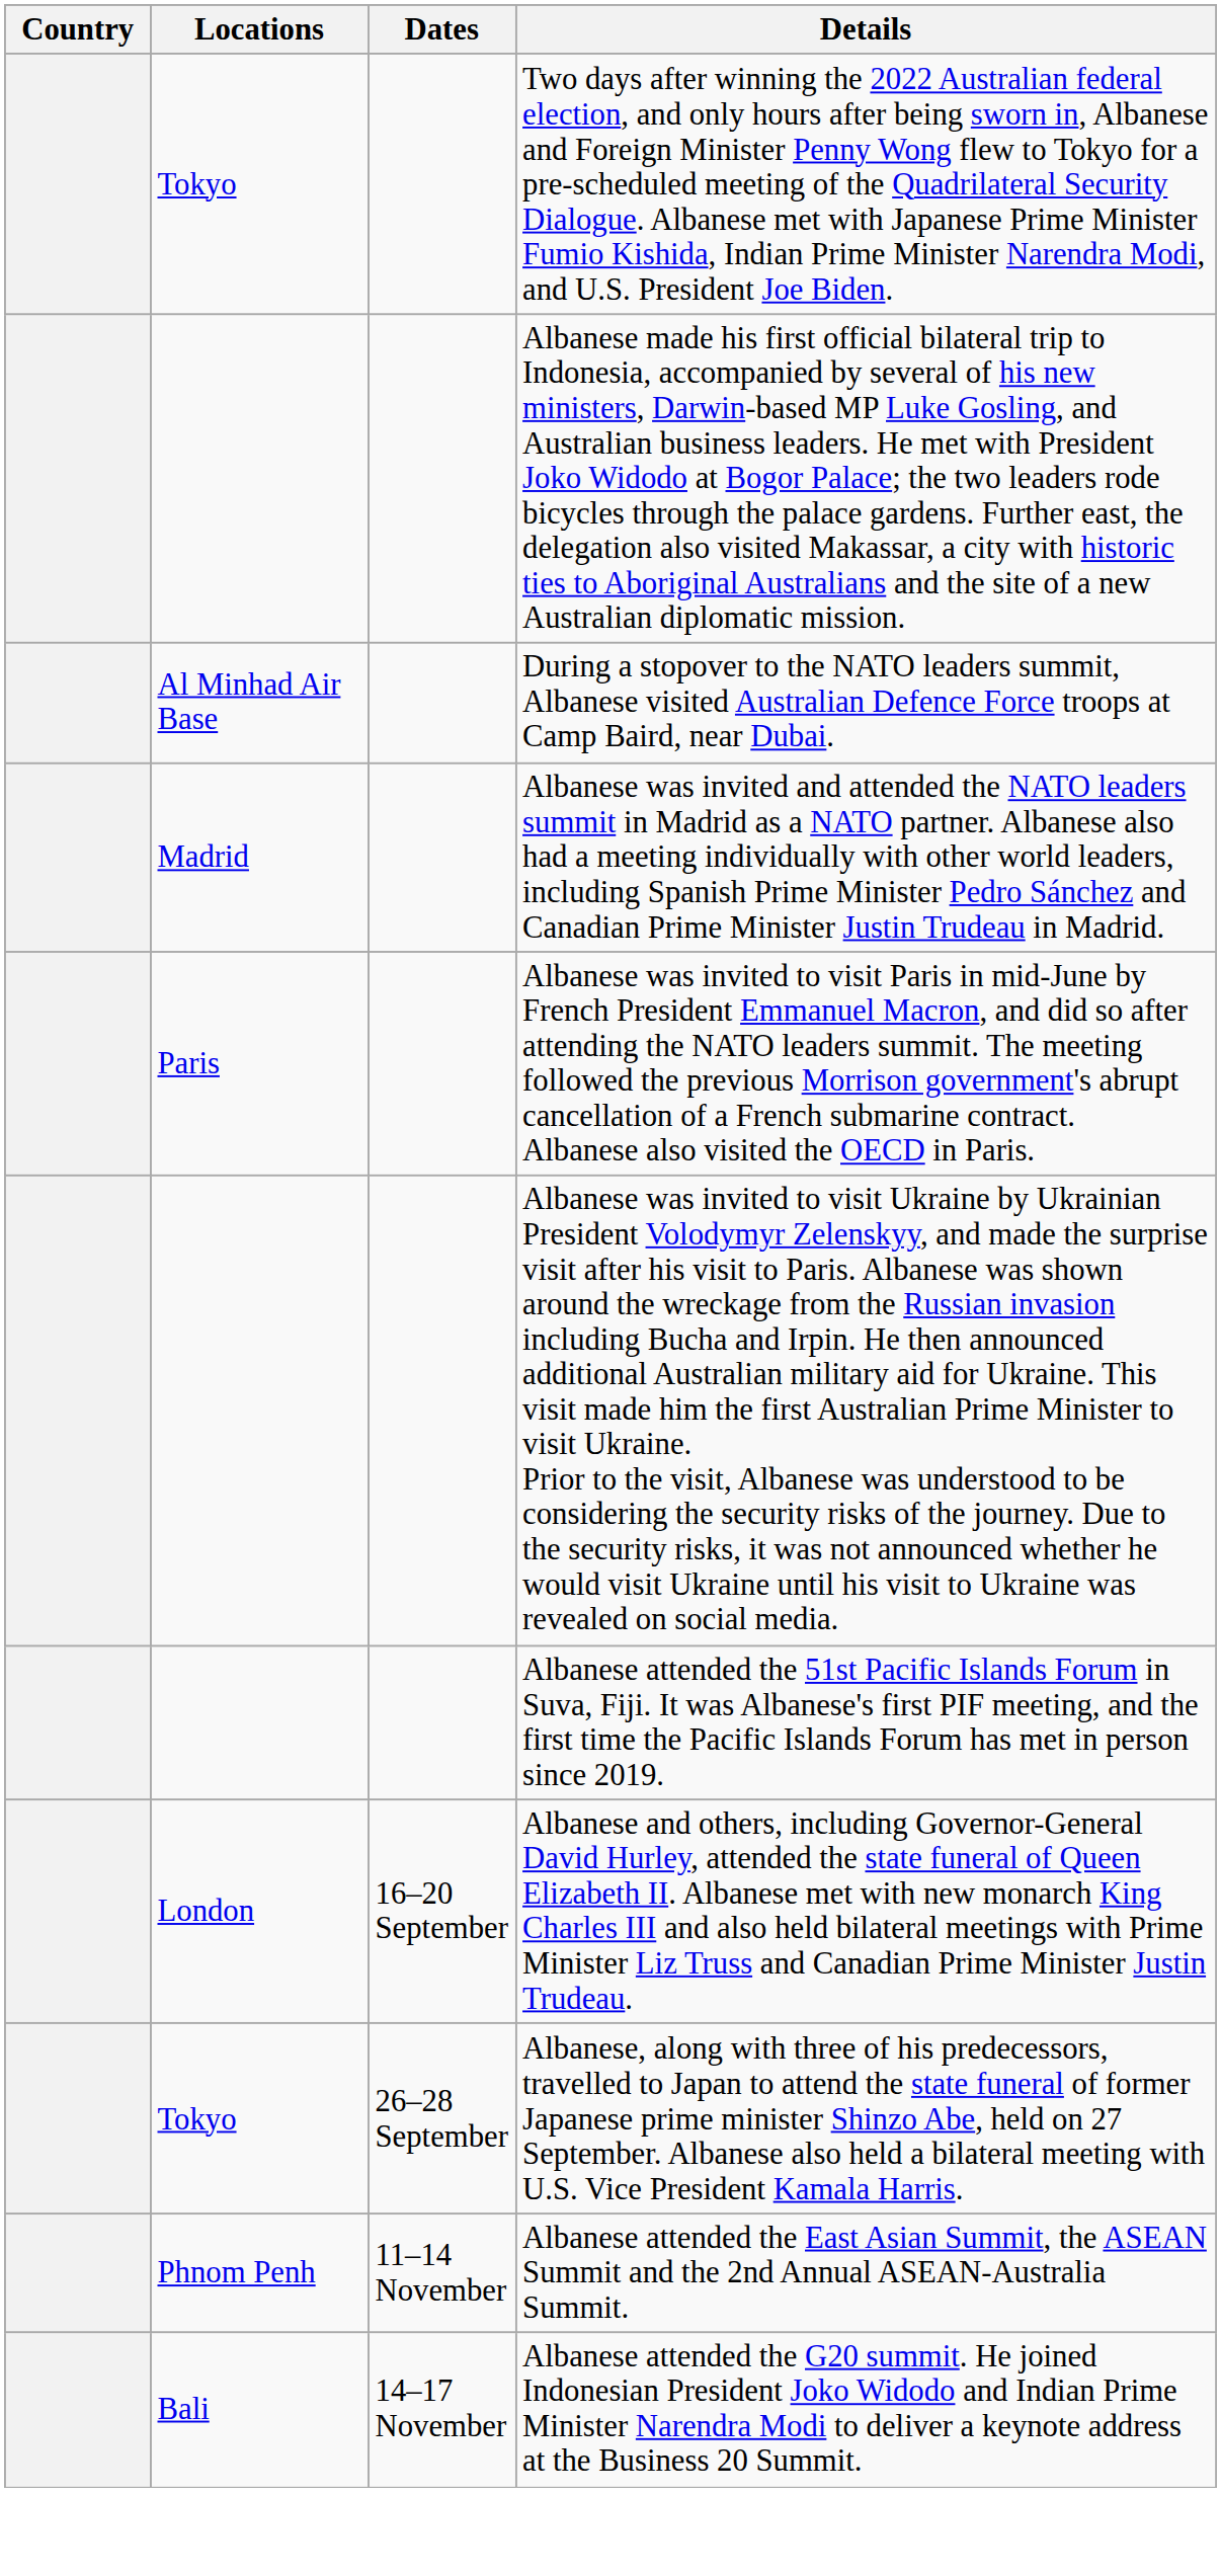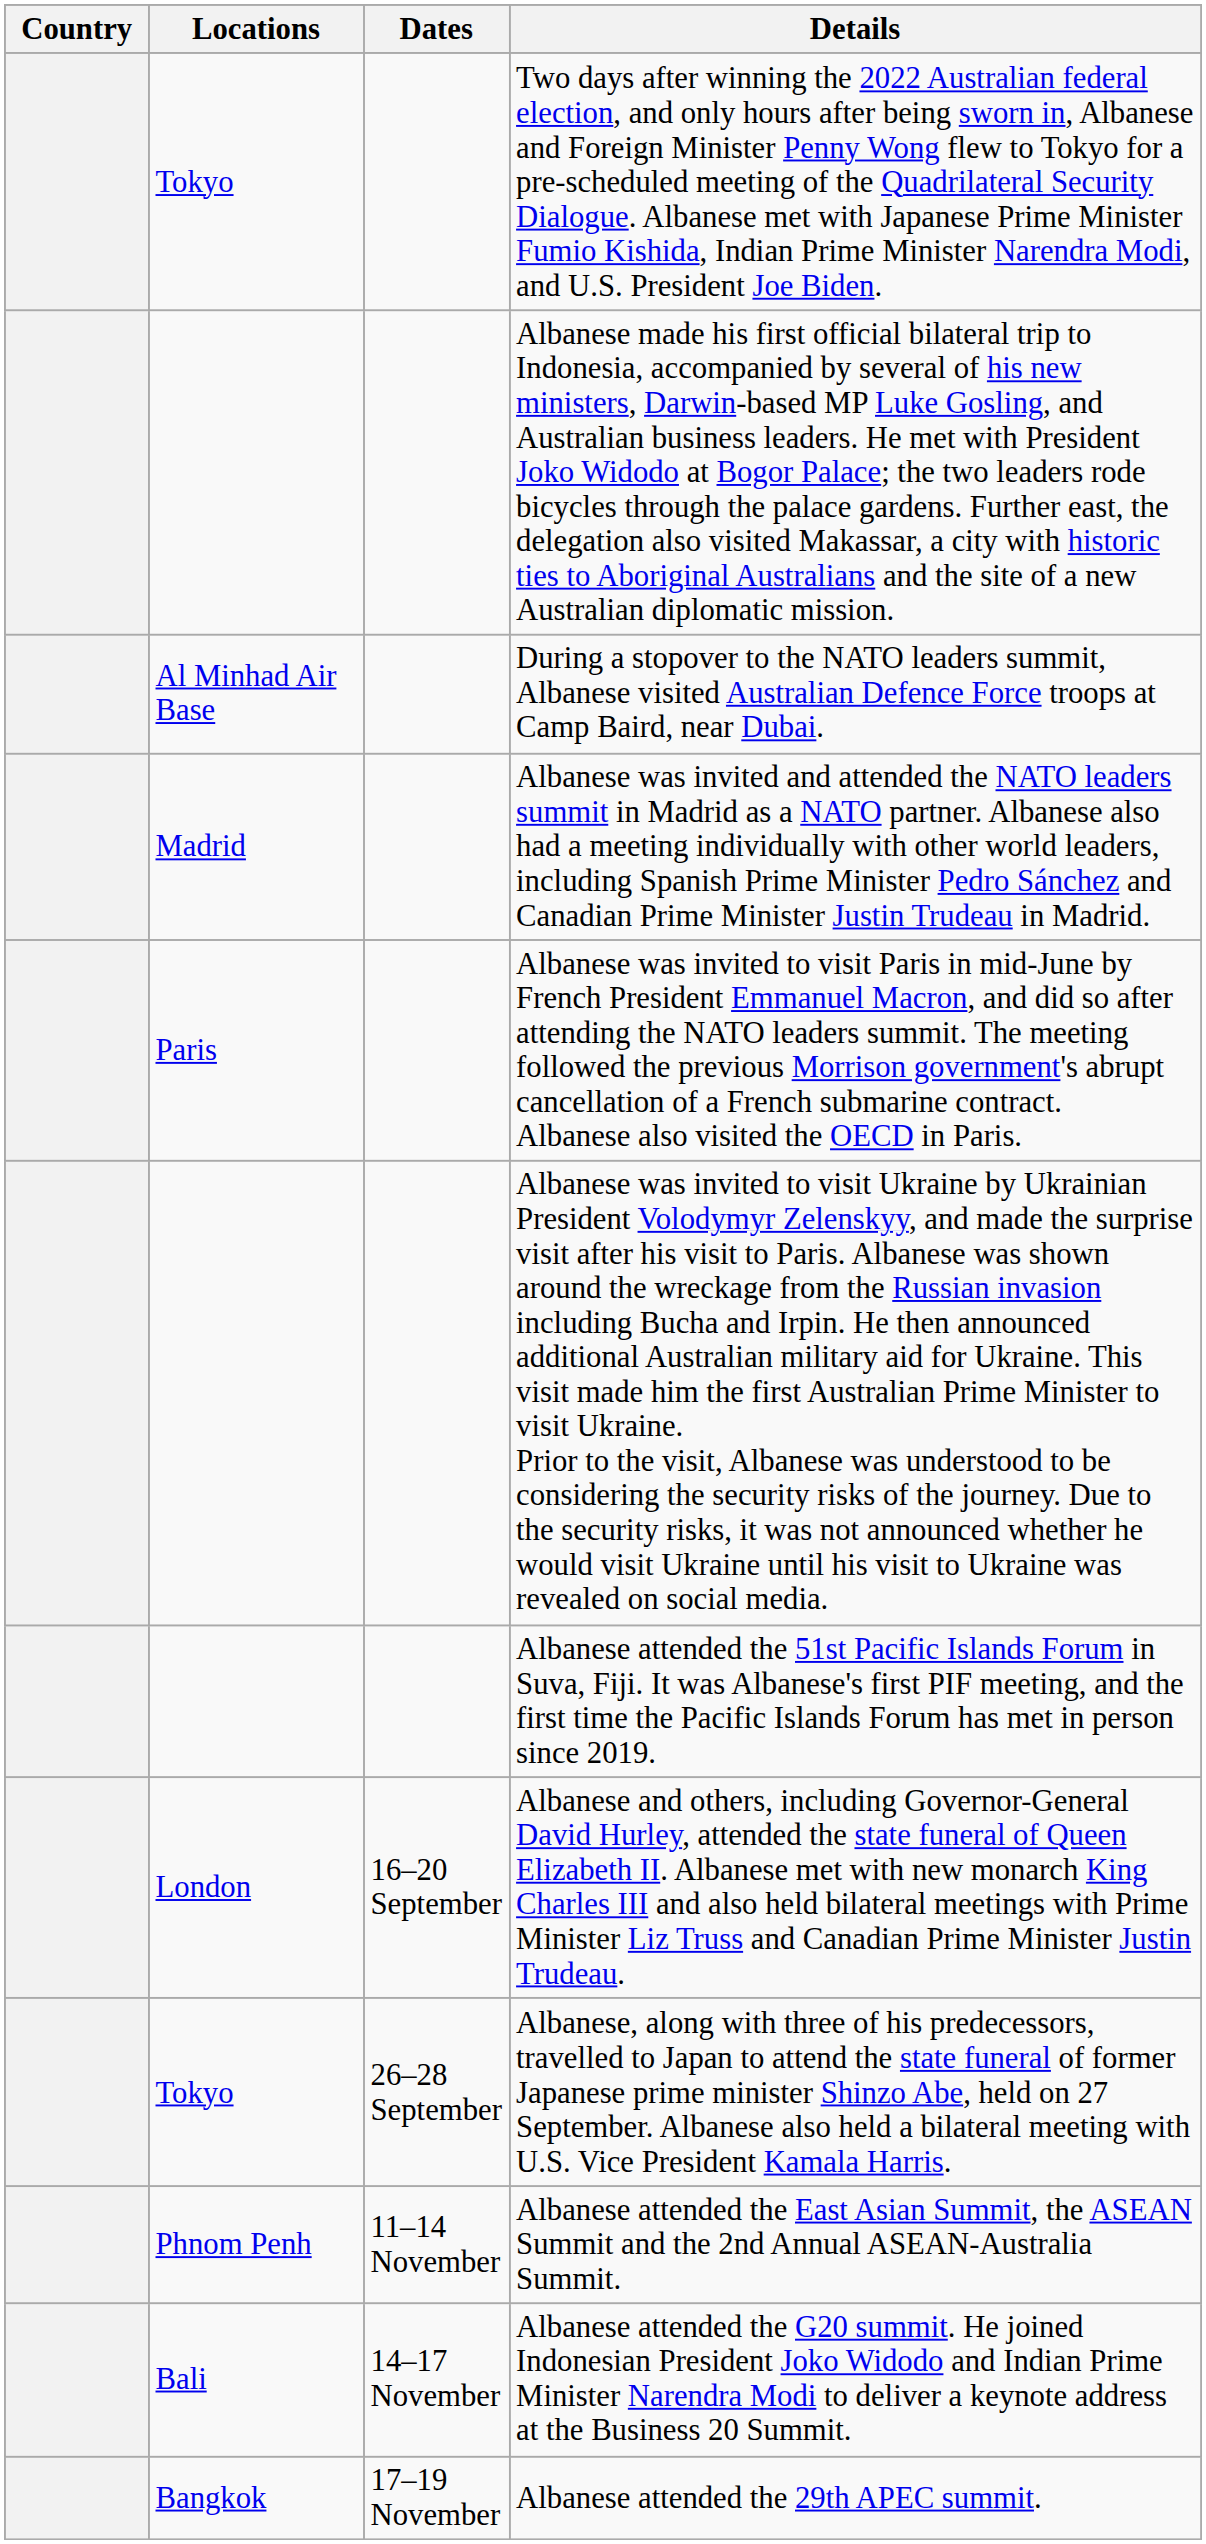+ row: Bangkok | 17–19 November | Albanese attended the 29th APEC summit.
